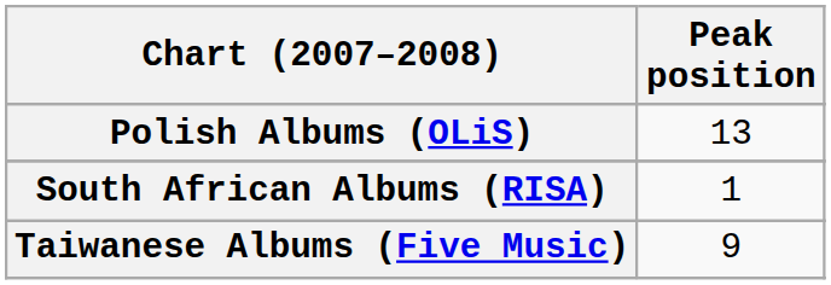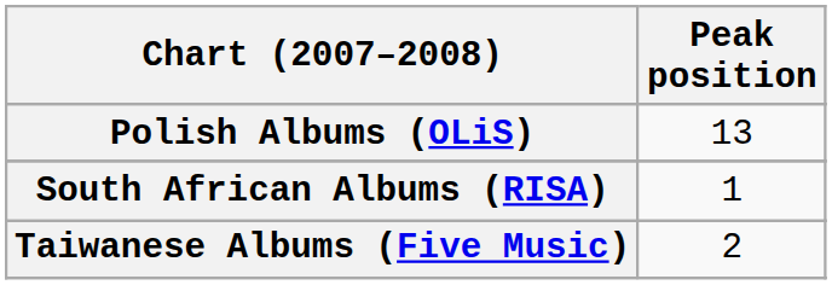Taiwanese Albums (Five Music) | Peak position: 9 -> 2
